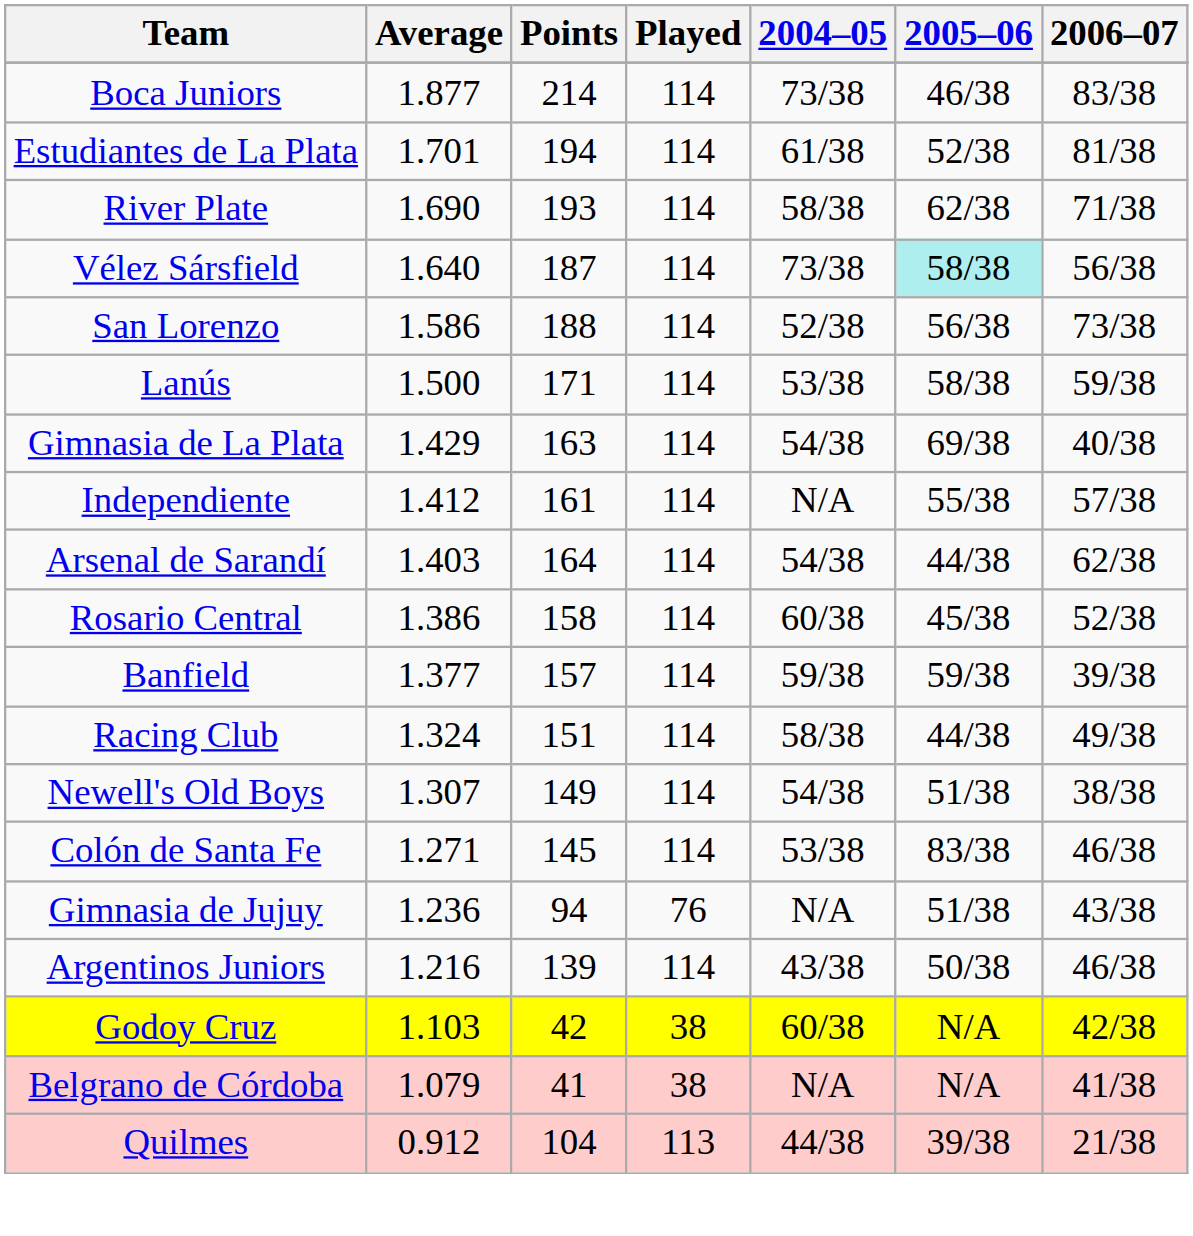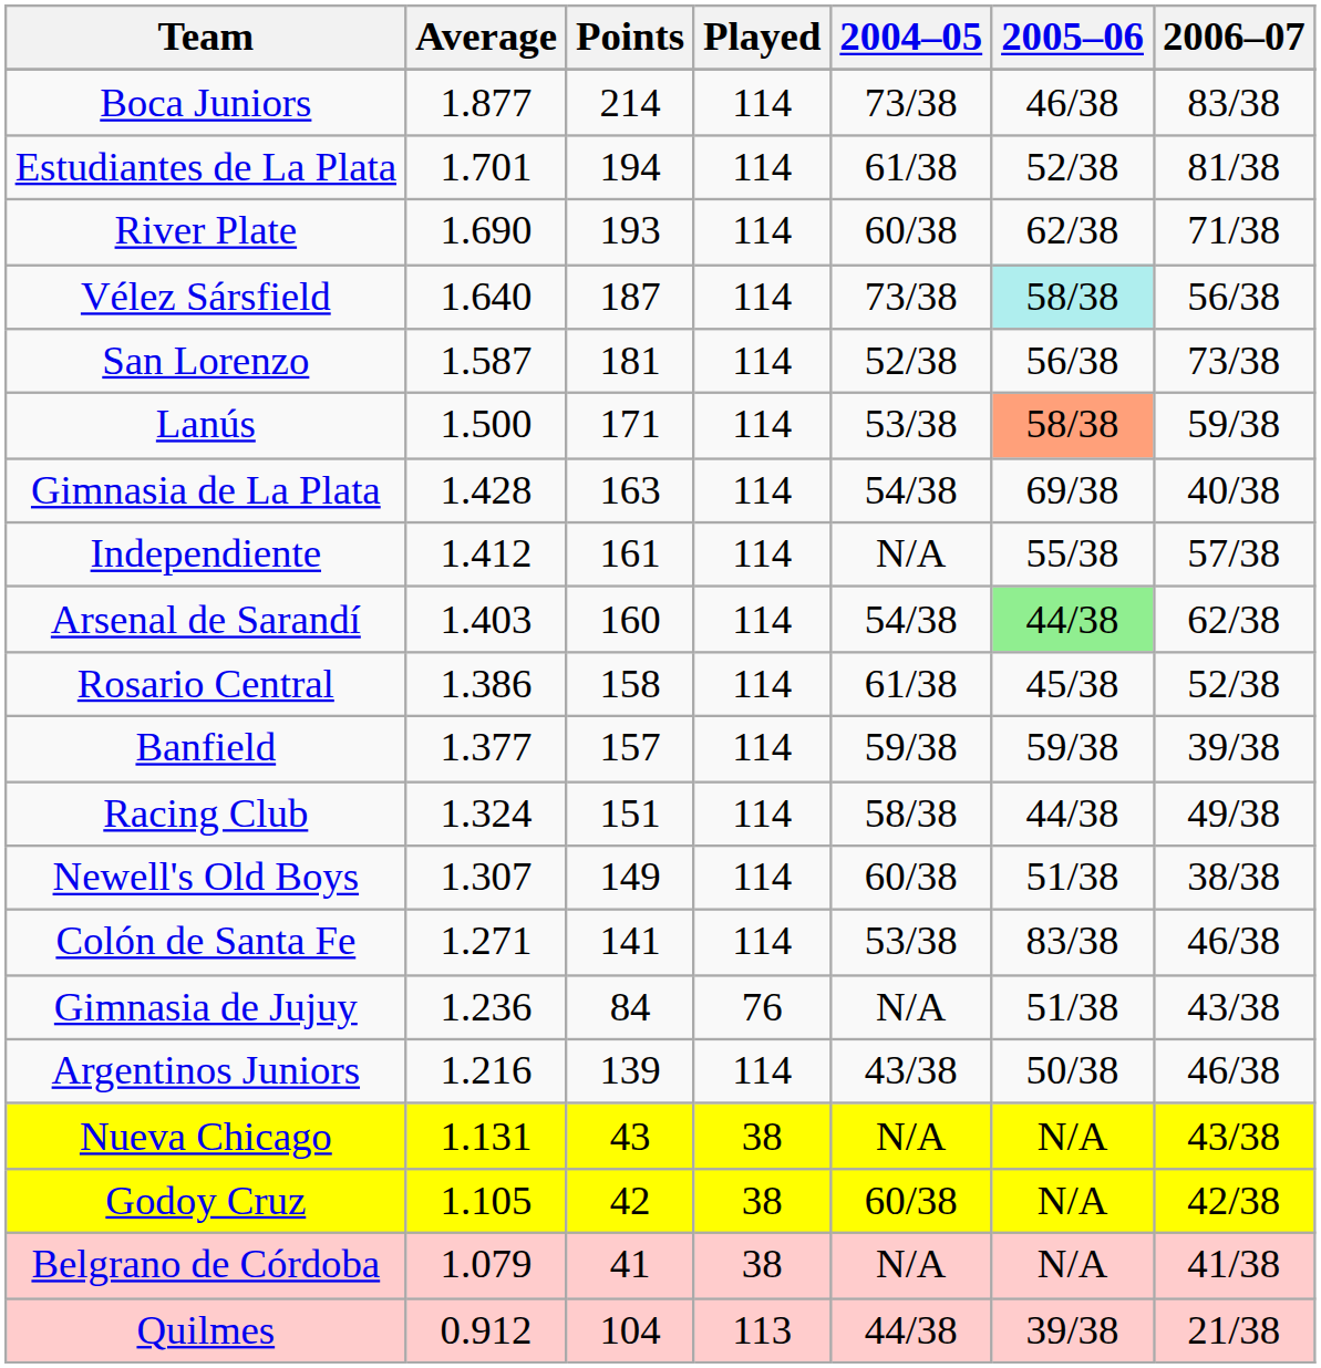River Plate | 2004–05: 58/38 -> 60/38
San Lorenzo | Average: 1.586 -> 1.587
San Lorenzo | Points: 188 -> 181
Lanús | 2005–06: no background -> lightsalmon background
Gimnasia de La Plata | Average: 1.429 -> 1.428
Arsenal de Sarandí | Points: 164 -> 160
Arsenal de Sarandí | 2005–06: no background -> lightgreen background
Rosario Central | 2004–05: 60/38 -> 61/38
Newell's Old Boys | 2004–05: 54/38 -> 60/38
Colón de Santa Fe | Points: 145 -> 141
Gimnasia de Jujuy | Points: 94 -> 84
+ row: Nueva Chicago | 1.131 | 43 | 38 | N/A | N/A | 43/38
Godoy Cruz | Average: 1.103 -> 1.105
